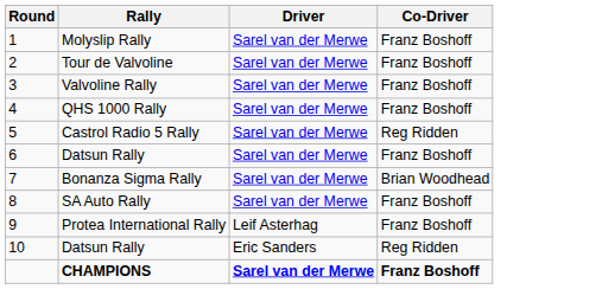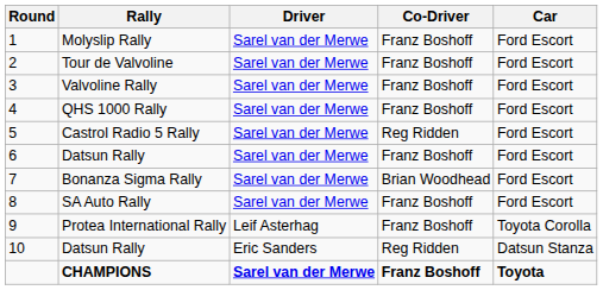+ column: Car | Ford Escort | Ford Escort | Ford Escort | Ford Escort | Ford Escort | Ford Escort | Ford Escort | Ford Escort | Toyota Corolla | Datsun Stanza | Toyota
